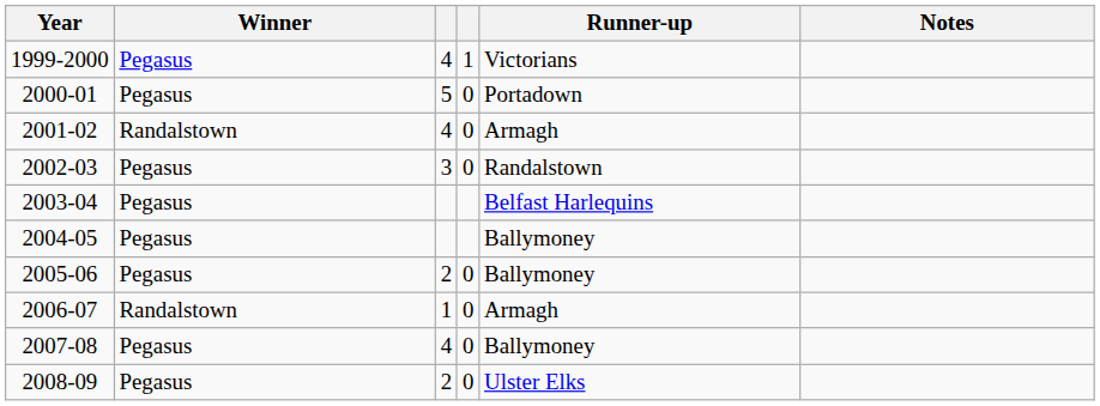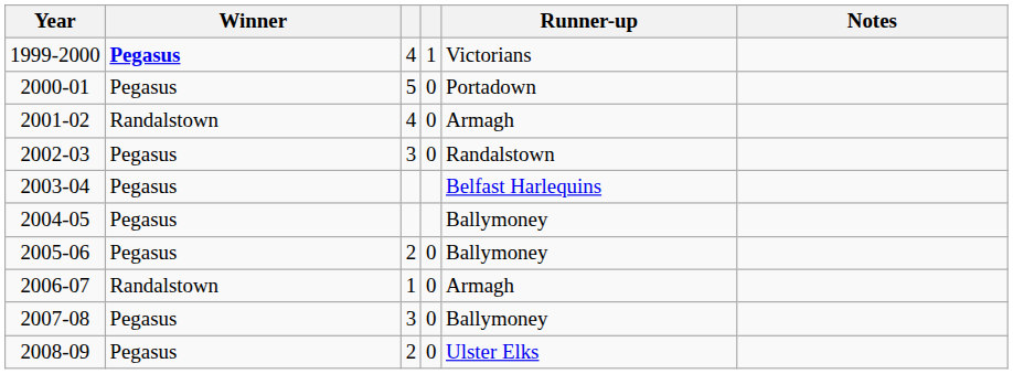1999-2000 | Winner: normal -> bold
2007-08 | column 3: 4 -> 3
